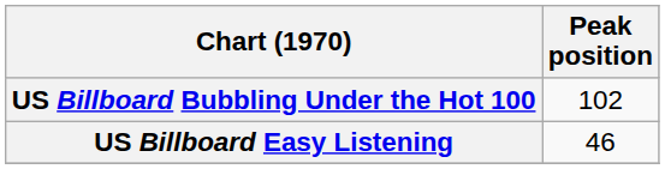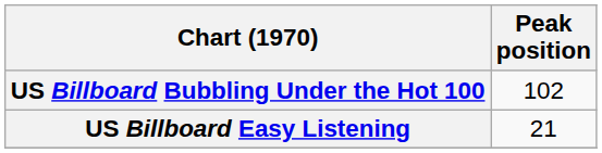US Billboard Easy Listening | Peak position: 46 -> 21
